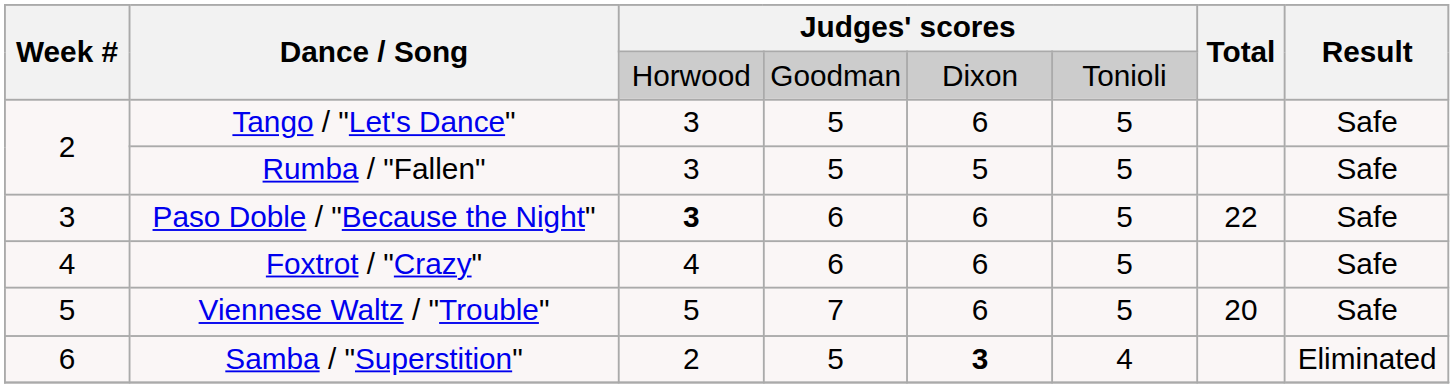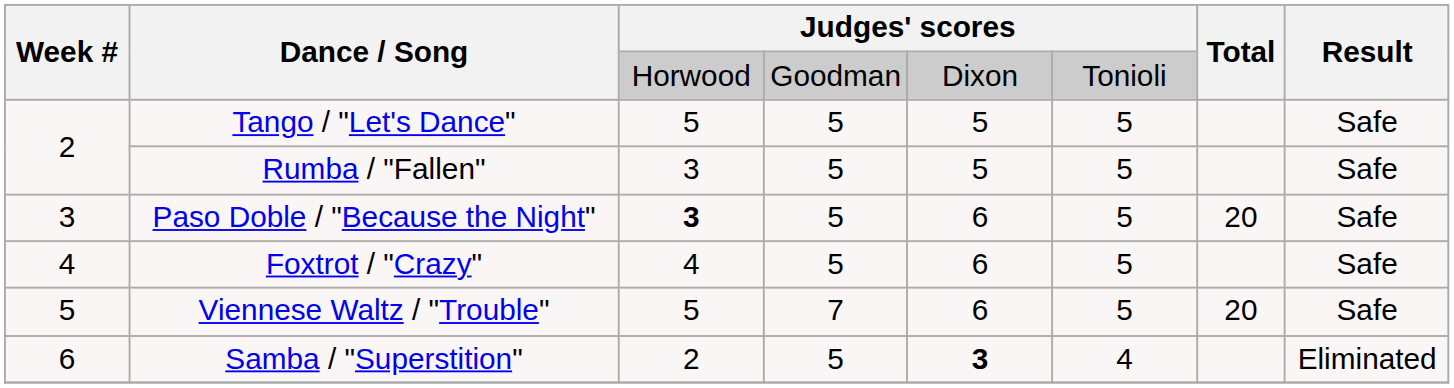Tango / "Let's Dance" | column 3: 3 -> 5
Tango / "Let's Dance" | column 5: 6 -> 5
Paso Doble / "Because the Night" | column 4: 6 -> 5
Paso Doble / "Because the Night" | Total: 22 -> 20
Foxtrot / "Crazy" | column 4: 6 -> 5
